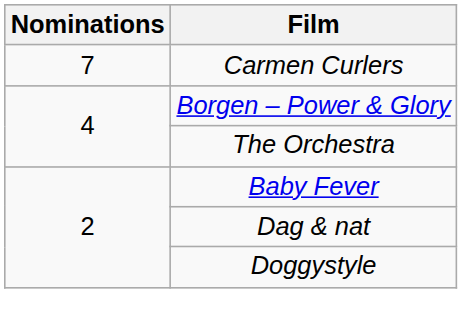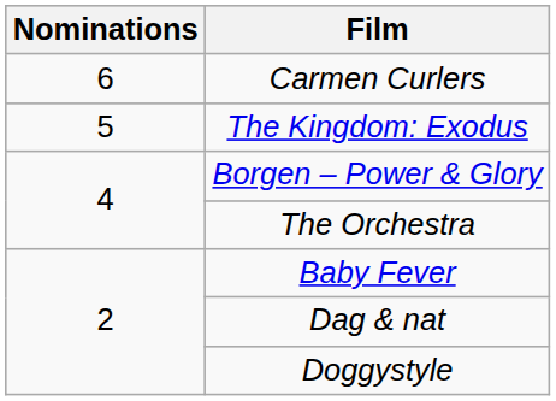Carmen Curlers | Nominations: 7 -> 6
+ row: 5 | The Kingdom: Exodus
